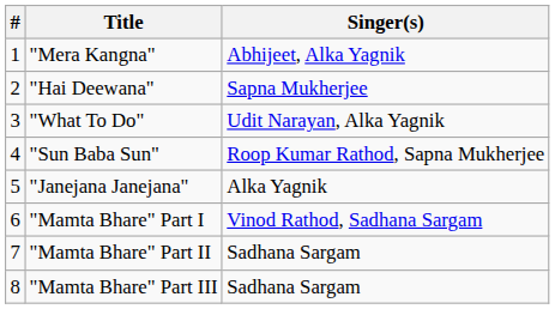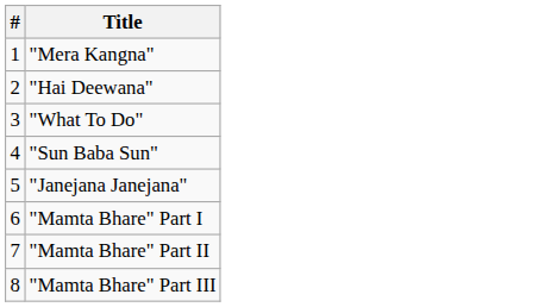- column: Singer(s) | Abhijeet, Alka Yagnik | Sapna Mukherjee | Udit Narayan, Alka Yagnik | Roop Kumar Rathod, Sapna Mukherjee | Alka Yagnik | Vinod Rathod, Sadhana Sargam | Sadhana Sargam | Sadhana Sargam
